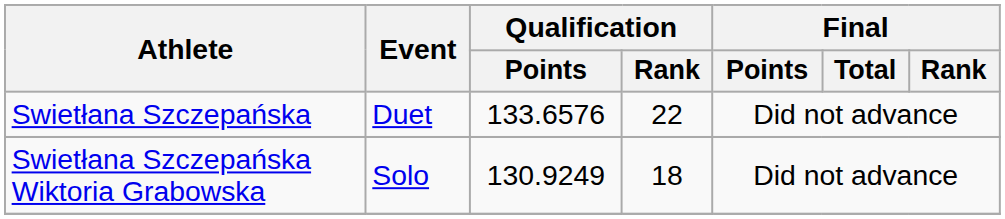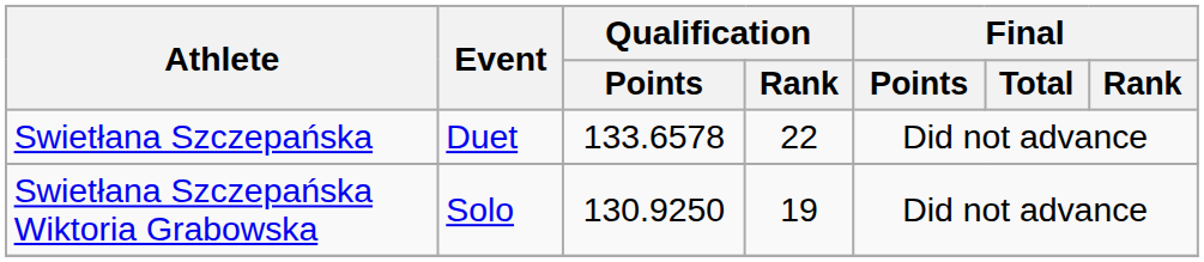Swietłana Szczepańska | Qualification / Points: 133.6576 -> 133.6578
Swietłana Szczepańska Wiktoria Grabowska | Qualification / Points: 130.9249 -> 130.9250
Swietłana Szczepańska Wiktoria Grabowska | Qualification / Rank: 18 -> 19
